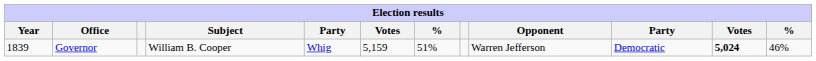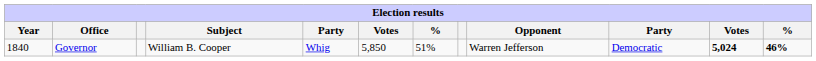Governor | Year: 1839 -> 1840
Governor | column 6: 5,159 -> 5,850
Governor | column 12: normal -> bold
